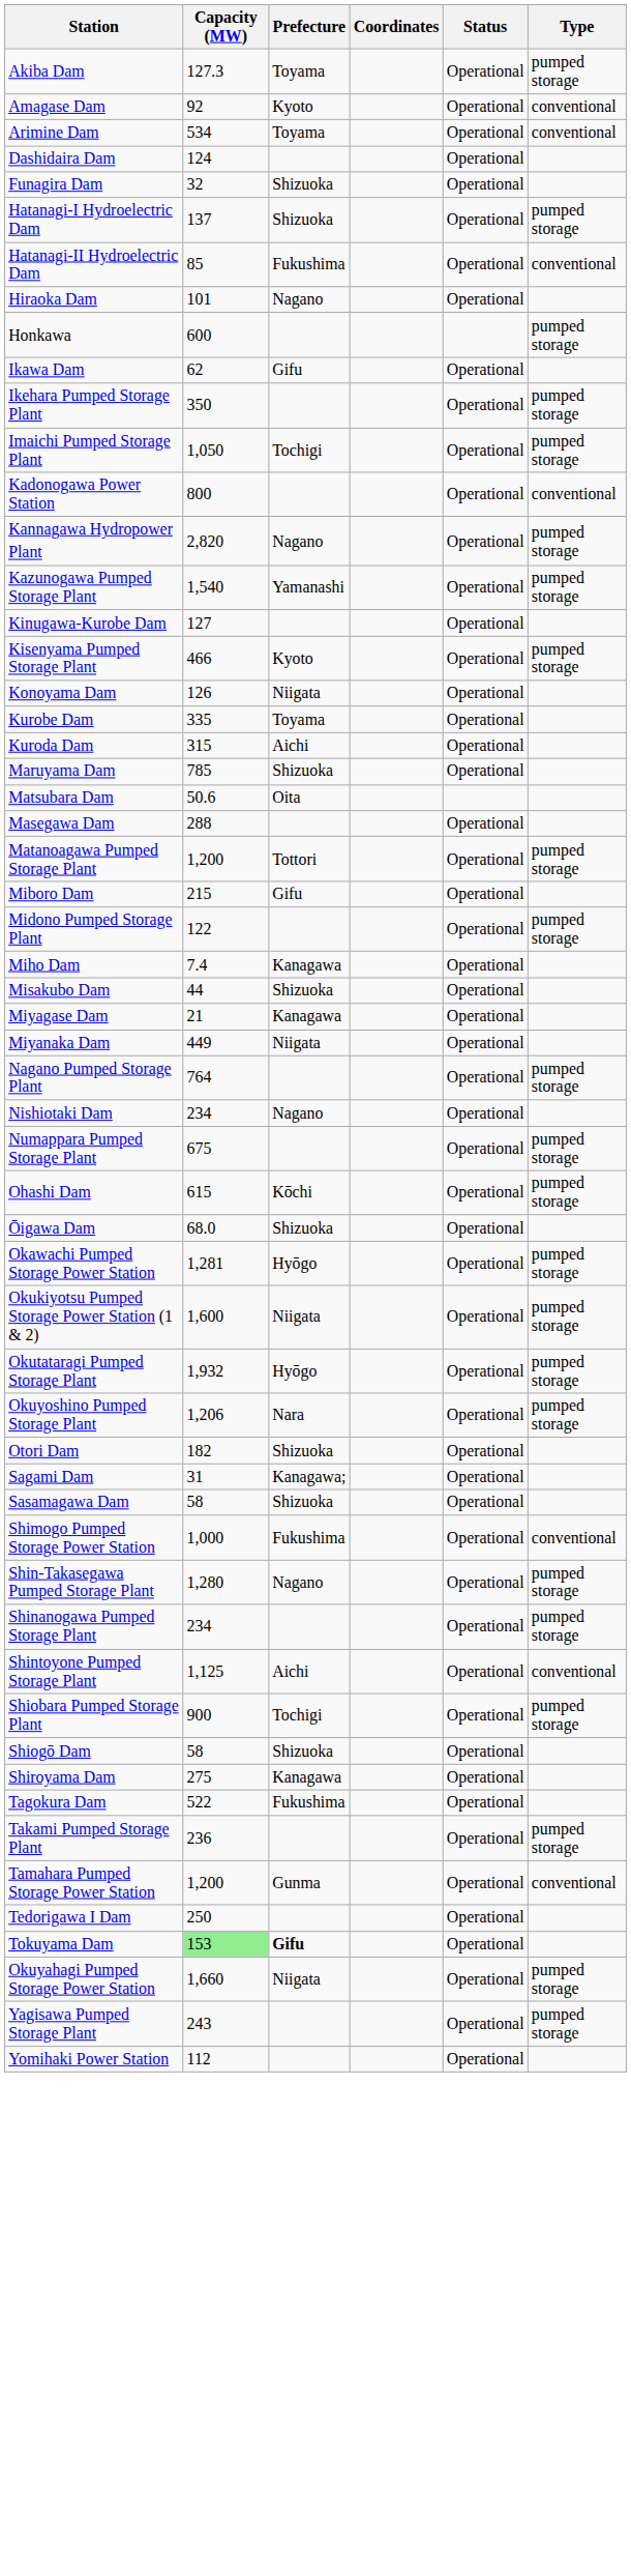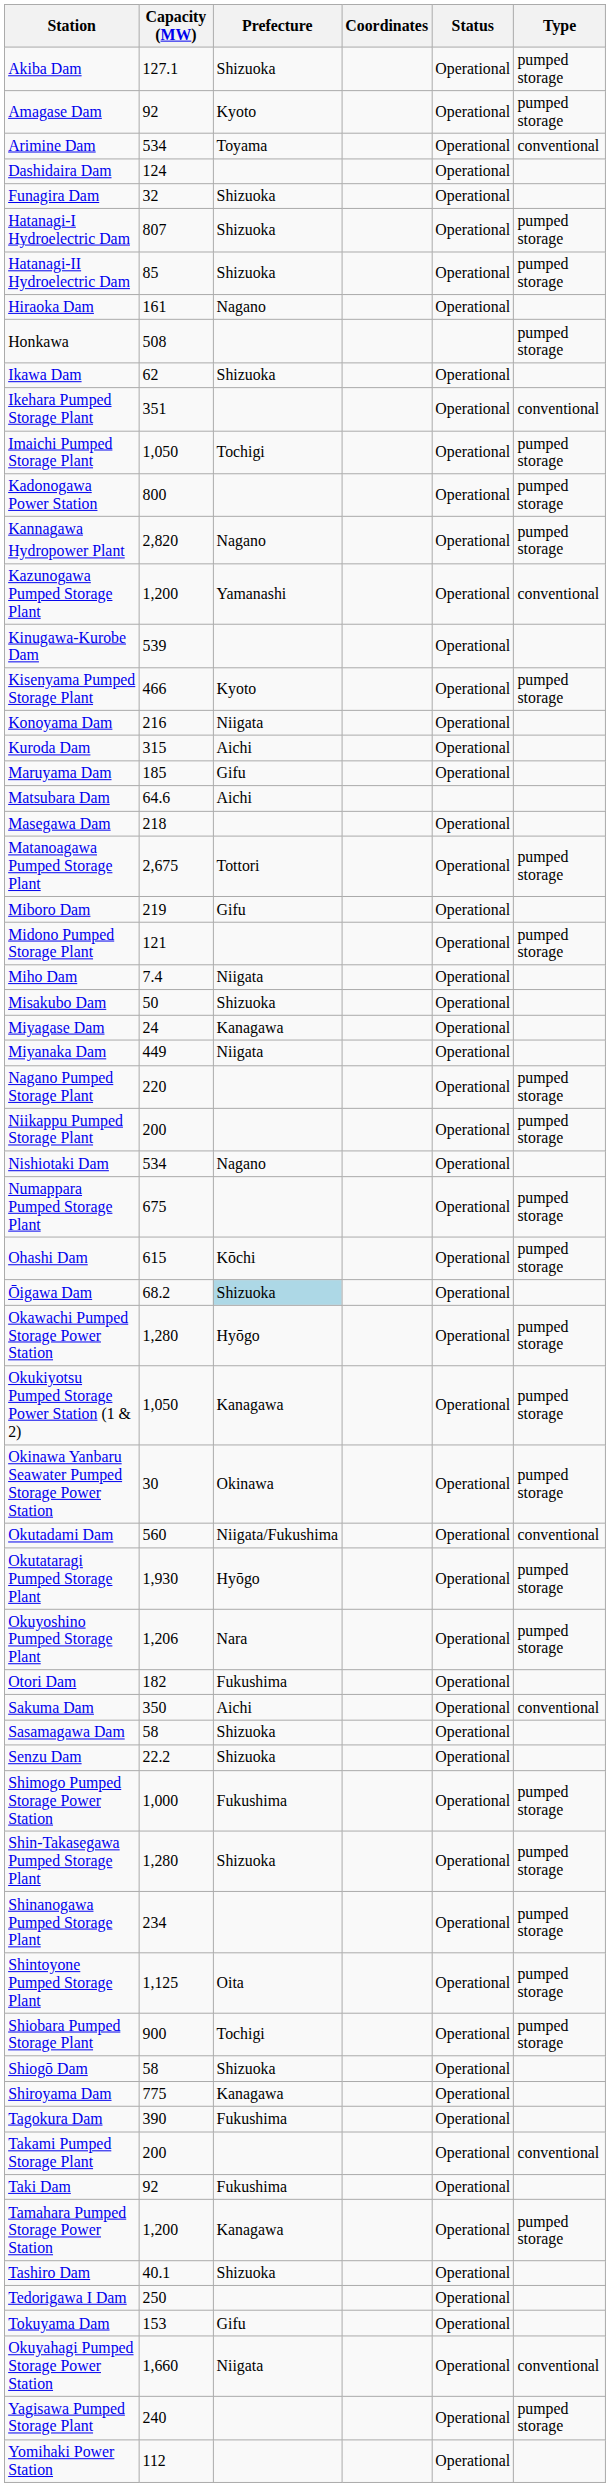Akiba Dam | Capacity (MW): 127.3 -> 127.1
Akiba Dam | Prefecture: Toyama -> Shizuoka
Amagase Dam | Type: conventional -> pumped storage
Hatanagi-I Hydroelectric Dam | Capacity (MW): 137 -> 807
Hatanagi-II Hydroelectric Dam | Prefecture: Fukushima -> Shizuoka
Hatanagi-II Hydroelectric Dam | Type: conventional -> pumped storage
Hiraoka Dam | Capacity (MW): 101 -> 161
Honkawa | Capacity (MW): 600 -> 508
Ikawa Dam | Prefecture: Gifu -> Shizuoka
Ikehara Pumped Storage Plant | Capacity (MW): 350 -> 351
Ikehara Pumped Storage Plant | Type: pumped storage -> conventional
Kadonogawa Power Station | Type: conventional -> pumped storage
Kazunogawa Pumped Storage Plant | Capacity (MW): 1,540 -> 1,200
Kazunogawa Pumped Storage Plant | Type: pumped storage -> conventional
Kinugawa-Kurobe Dam | Capacity (MW): 127 -> 539
Konoyama Dam | Capacity (MW): 126 -> 216
- row: Kurobe Dam | 335 | Toyama | Operational
Maruyama Dam | Capacity (MW): 785 -> 185
Maruyama Dam | Prefecture: Shizuoka -> Gifu
Matsubara Dam | Capacity (MW): 50.6 -> 64.6
Matsubara Dam | Prefecture: Oita -> Aichi
Masegawa Dam | Capacity (MW): 288 -> 218
Matanoagawa Pumped Storage Plant | Capacity (MW): 1,200 -> 2,675
Miboro Dam | Capacity (MW): 215 -> 219
Midono Pumped Storage Plant | Capacity (MW): 122 -> 121
Miho Dam | Prefecture: Kanagawa -> Niigata
Misakubo Dam | Capacity (MW): 44 -> 50
Miyagase Dam | Capacity (MW): 21 -> 24
Nagano Pumped Storage Plant | Capacity (MW): 764 -> 220
+ row: Niikappu Pumped Storage Plant | 200 | Operational | pumped storage
Nishiotaki Dam | Capacity (MW): 234 -> 534
Ōigawa Dam | Capacity (MW): 68.0 -> 68.2
Ōigawa Dam | Prefecture: no background -> lightblue background
Okawachi Pumped Storage Power Station | Capacity (MW): 1,281 -> 1,280
Okukiyotsu Pumped Storage Power Station (1 & 2) | Capacity (MW): 1,600 -> 1,050
Okukiyotsu Pumped Storage Power Station (1 & 2) | Prefecture: Niigata -> Kanagawa
+ row: Okinawa Yanbaru Seawater Pumped Storage Power Station | 30 | Okinawa | Operational | pumped storage
+ row: Okutadami Dam | 560 | Niigata/Fukushima | Operational | conventional
Okutataragi Pumped Storage Plant | Capacity (MW): 1,932 -> 1,930
Otori Dam | Prefecture: Shizuoka -> Fukushima
- row: Sagami Dam | 31 | Kanagawa; | Operational
+ row: Sakuma Dam | 350 | Aichi | Operational | conventional
+ row: Senzu Dam | 22.2 | Shizuoka | Operational
Shimogo Pumped Storage Power Station | Type: conventional -> pumped storage
Shin-Takasegawa Pumped Storage Plant | Prefecture: Nagano -> Shizuoka
Shintoyone Pumped Storage Plant | Prefecture: Aichi -> Oita
Shintoyone Pumped Storage Plant | Type: conventional -> pumped storage
Shiroyama Dam | Capacity (MW): 275 -> 775
Tagokura Dam | Capacity (MW): 522 -> 390
Takami Pumped Storage Plant | Capacity (MW): 236 -> 200
Takami Pumped Storage Plant | Type: pumped storage -> conventional
+ row: Taki Dam | 92 | Fukushima | Operational
Tamahara Pumped Storage Power Station | Prefecture: Gunma -> Kanagawa
Tamahara Pumped Storage Power Station | Type: conventional -> pumped storage
+ row: Tashiro Dam | 40.1 | Shizuoka | Operational
Tokuyama Dam | Capacity (MW): lightgreen background -> no background
Tokuyama Dam | Prefecture: bold -> normal
Okuyahagi Pumped Storage Power Station | Type: pumped storage -> conventional
Yagisawa Pumped Storage Plant | Capacity (MW): 243 -> 240
